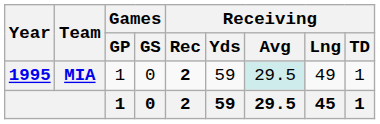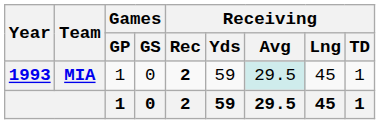MIA | Year: 1995 -> 1993
MIA | Receiving / Lng: 49 -> 45
